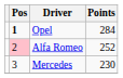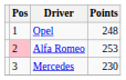Opel | Pos: bold -> normal
Opel | Points: 284 -> 248
Alfa Romeo | Points: 252 -> 253
